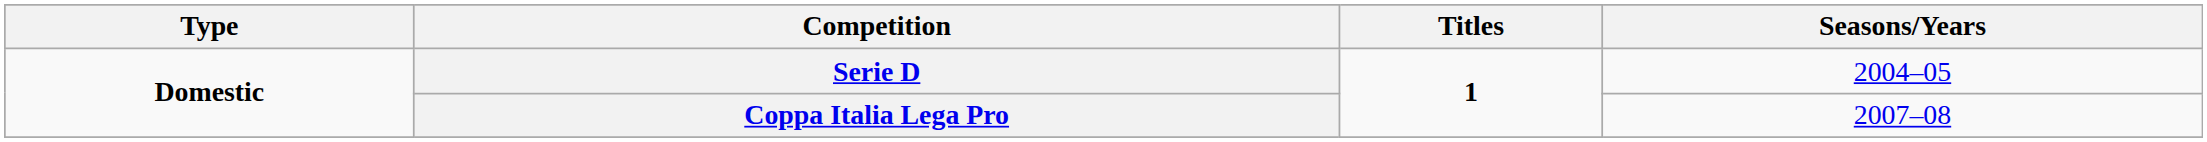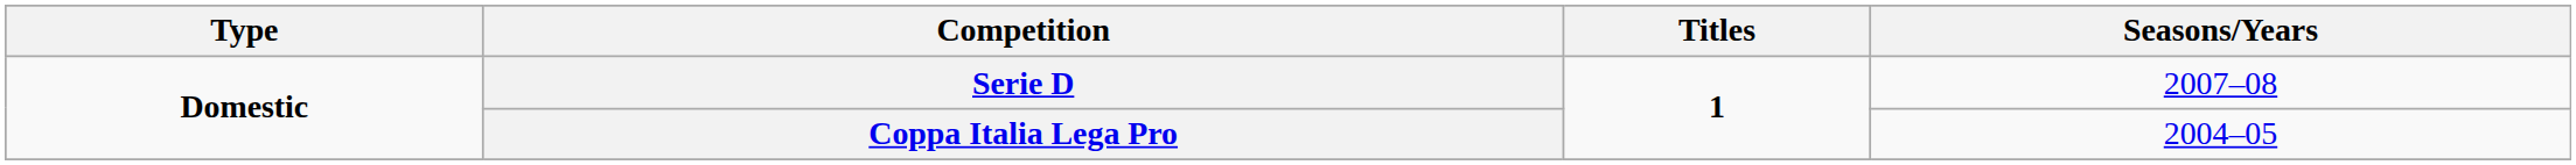Serie D | Seasons/Years: 2004–05 -> 2007–08
Coppa Italia Lega Pro | Seasons/Years: 2007–08 -> 2004–05
